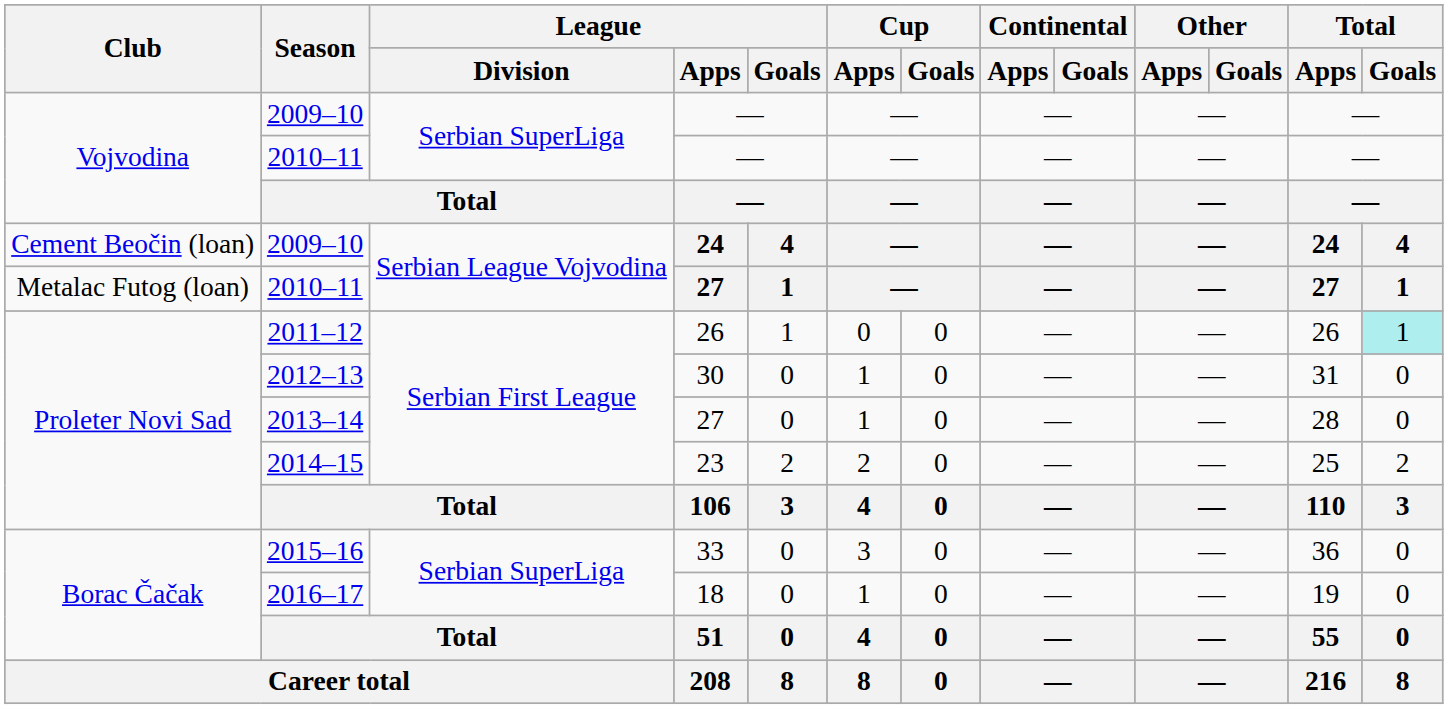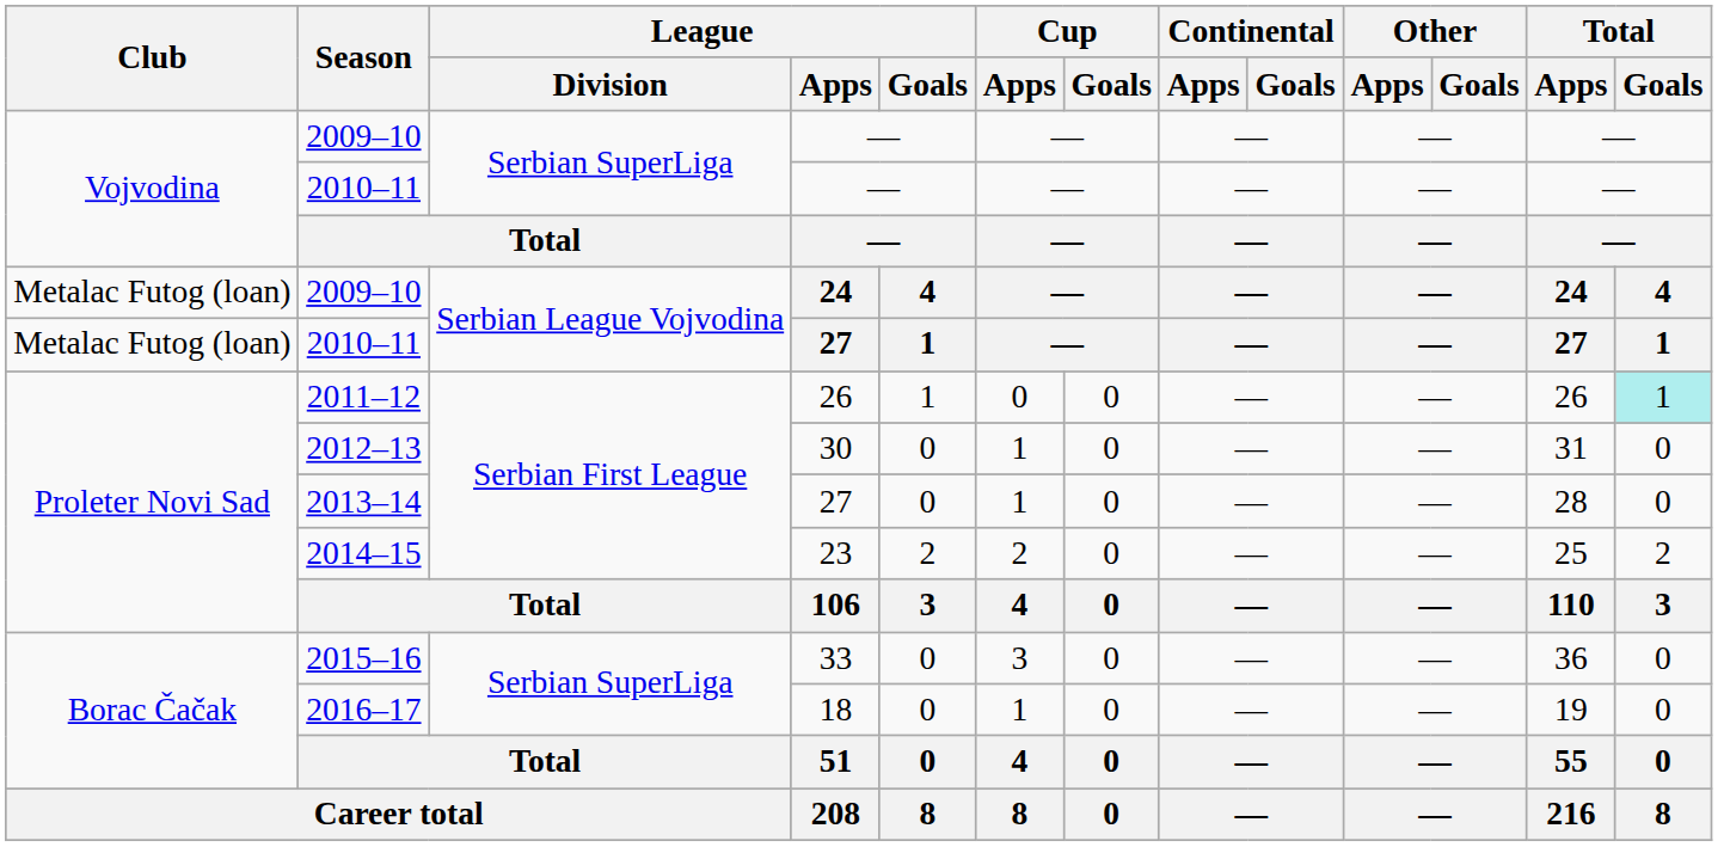2009–10 / 24 | Club: Cement Beočin (loan) -> Metalac Futog (loan)
